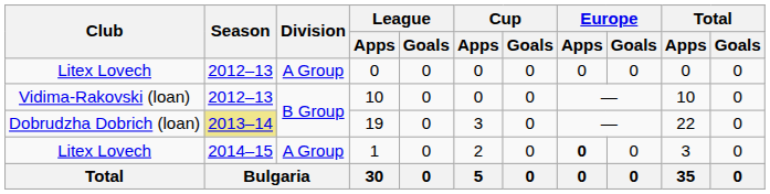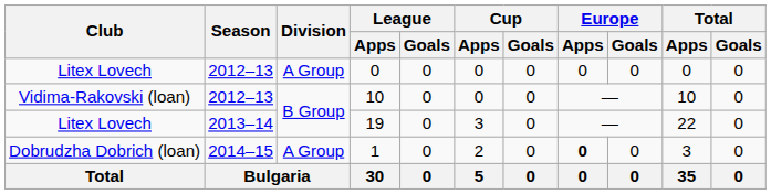19 | Club: Dobrudzha Dobrich (loan) -> Litex Lovech
19 | Season: khaki background -> no background
1 | Club: Litex Lovech -> Dobrudzha Dobrich (loan)
